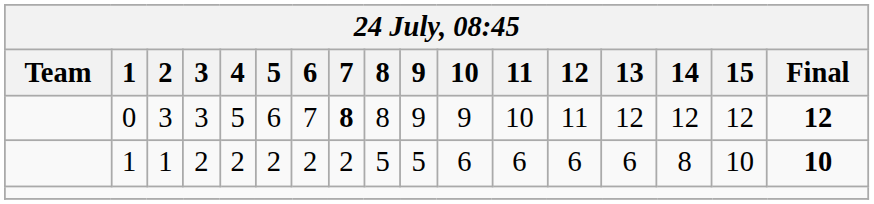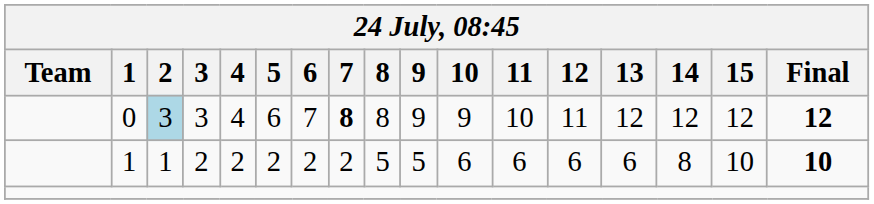0 | 2: no background -> lightblue background
0 | 4: 5 -> 4
